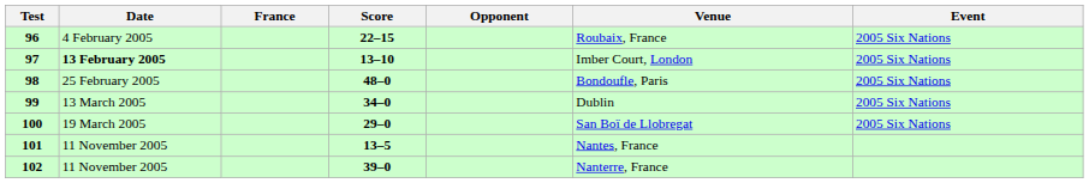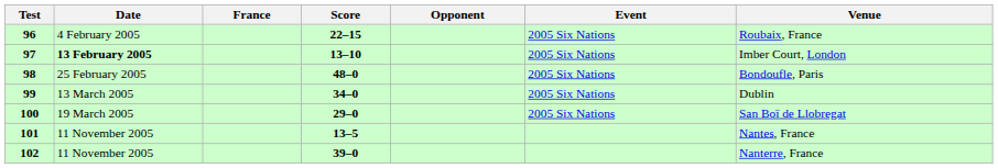columns swapped: Venue <-> Event
